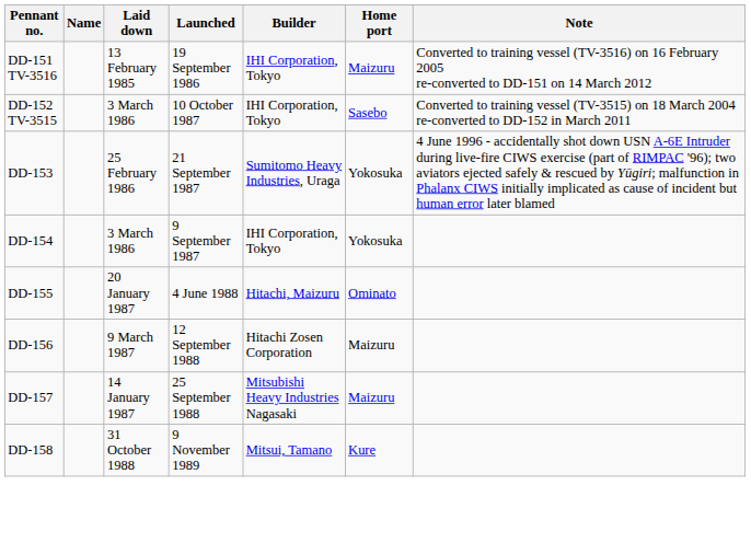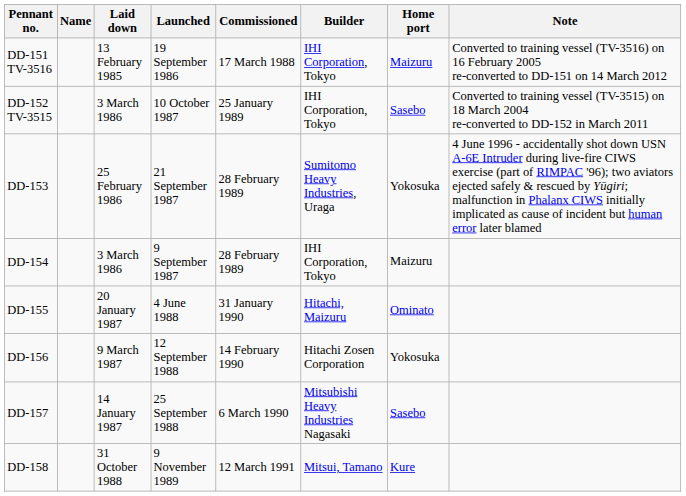+ column: Commissioned | 17 March 1988 | 25 January 1989 | 28 February 1989 | 28 February 1989 | 31 January 1990 | 14 February 1990 | 6 March 1990 | 12 March 1991
DD-154 | Home port: Yokosuka -> Maizuru
DD-156 | Home port: Maizuru -> Yokosuka
DD-157 | Home port: Maizuru -> Sasebo
